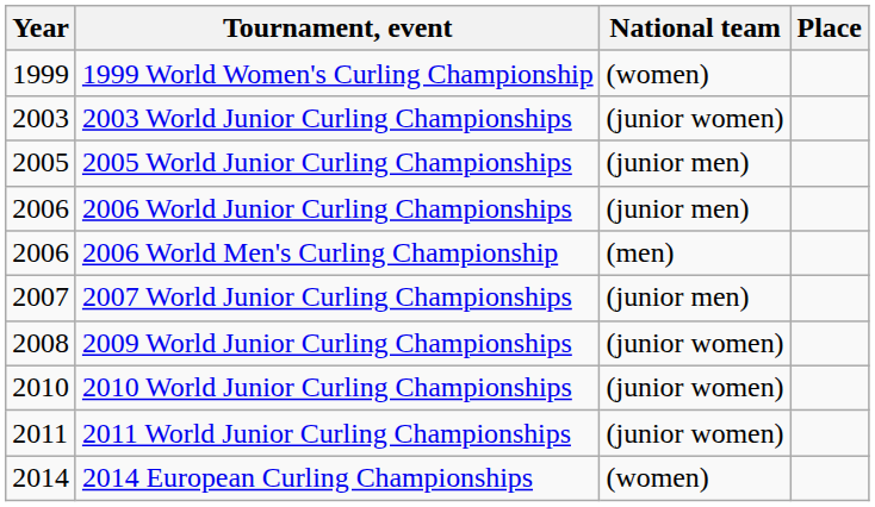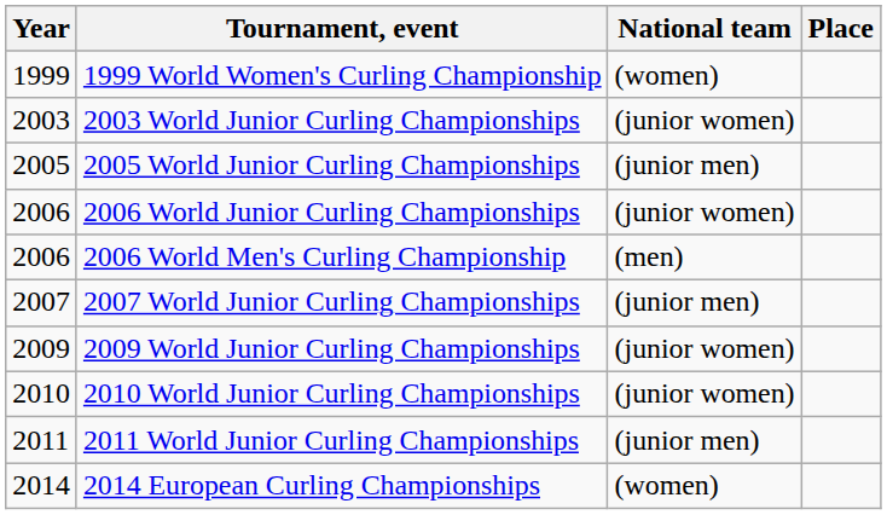2006 World Junior Curling Championships | National team: (junior men) -> (junior women)
2009 World Junior Curling Championships | Year: 2008 -> 2009
2011 World Junior Curling Championships | National team: (junior women) -> (junior men)
